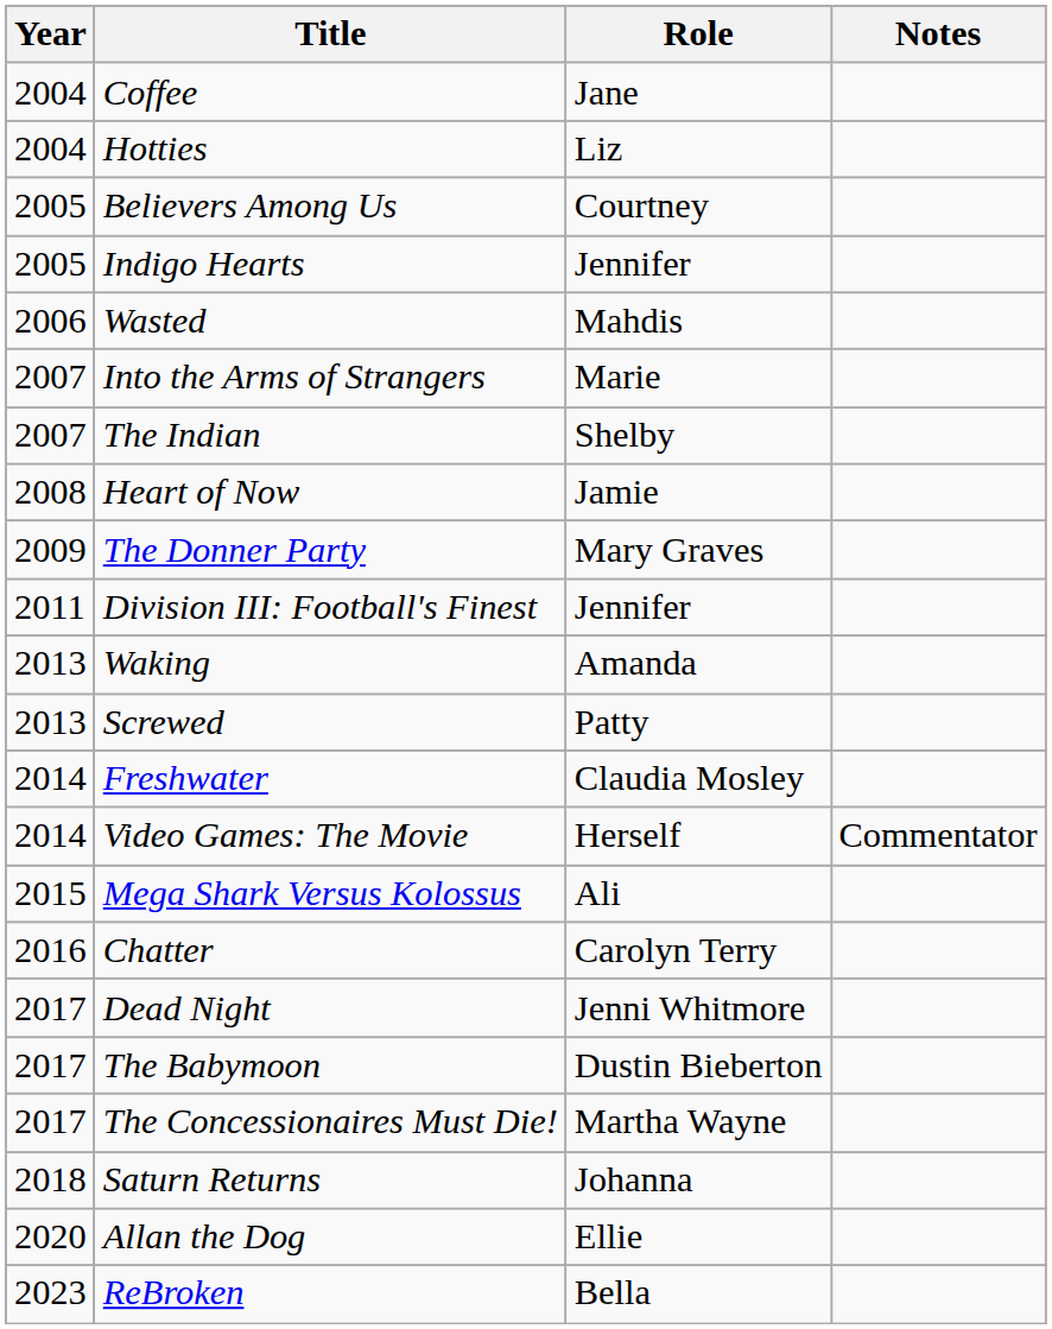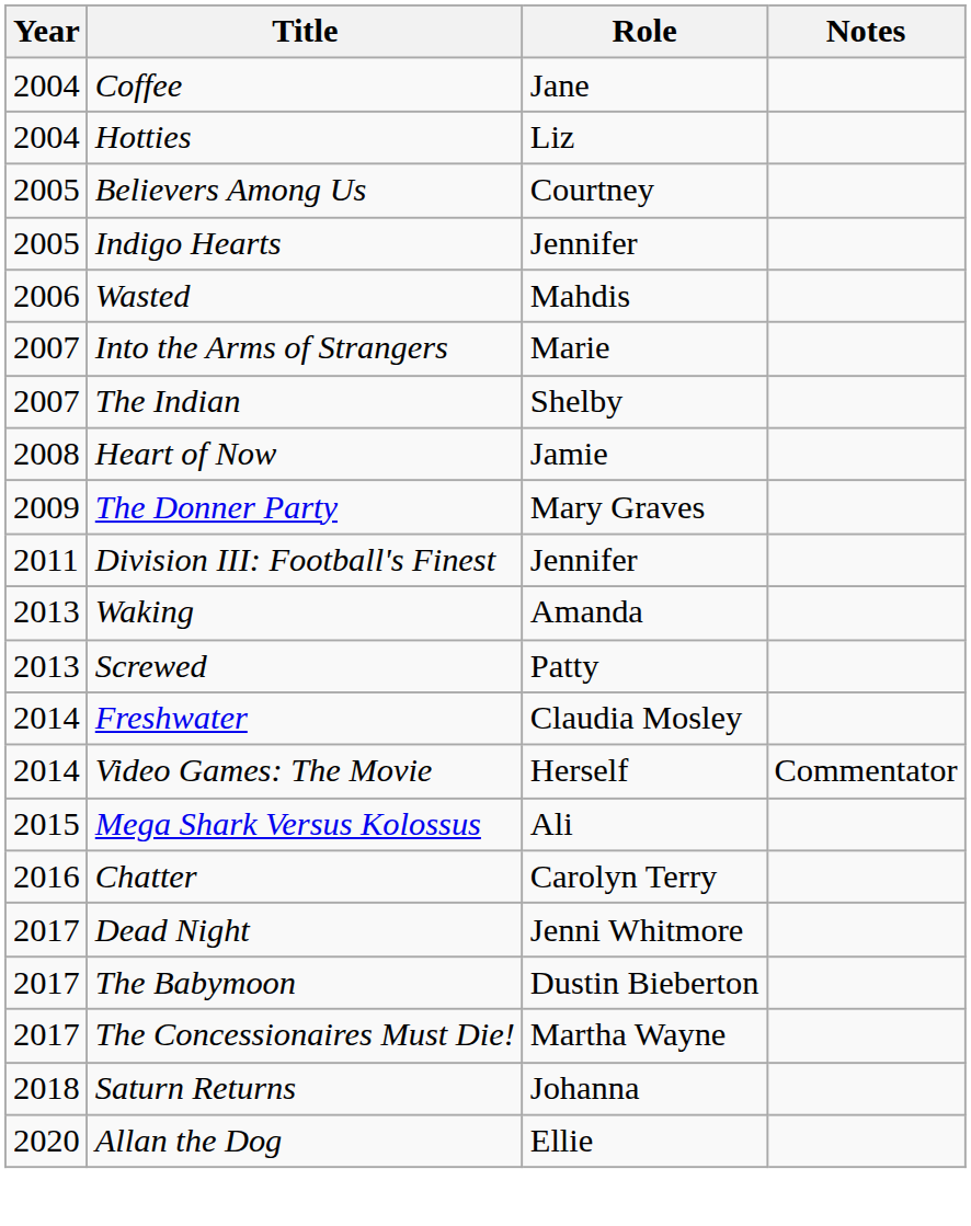- row: 2023 | ReBroken | Bella
